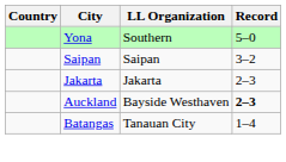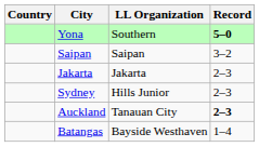Yona | Record: normal -> bold
+ row: Sydney | Hills Junior | 2–3
Auckland | LL Organization: Bayside Westhaven -> Tanauan City
Batangas | LL Organization: Tanauan City -> Bayside Westhaven
